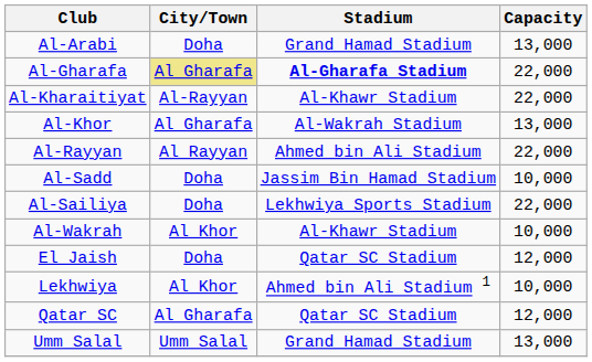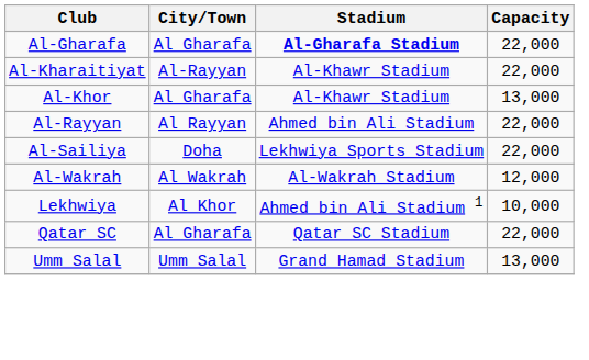- row: Al-Arabi | Doha | Grand Hamad Stadium | 13,000
Al-Gharafa | City/Town: khaki background -> no background
Al-Khor | Stadium: Al-Wakrah Stadium -> Al-Khawr Stadium
- row: Al-Sadd | Doha | Jassim Bin Hamad Stadium | 10,000
Al-Wakrah | City/Town: Al Khor -> Al Wakrah
Al-Wakrah | Stadium: Al-Khawr Stadium -> Al-Wakrah Stadium
Al-Wakrah | Capacity: 10,000 -> 12,000
- row: El Jaish | Doha | Qatar SC Stadium | 12,000
Qatar SC | Capacity: 12,000 -> 22,000
